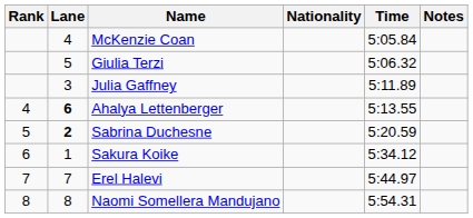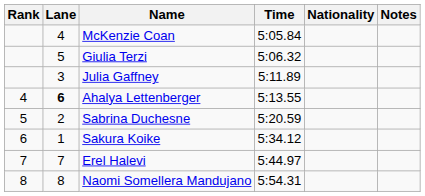columns swapped: Nationality <-> Time
Sabrina Duchesne | Lane: bold -> normal
